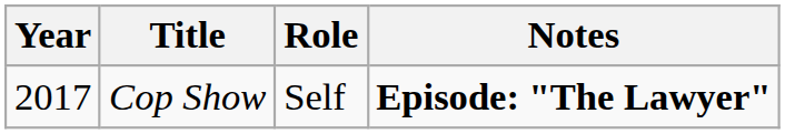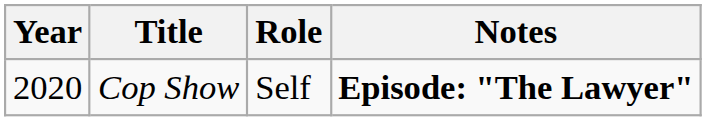Cop Show | Year: 2017 -> 2020
